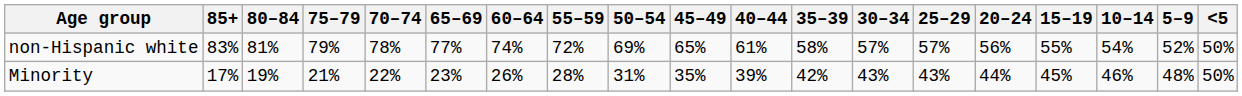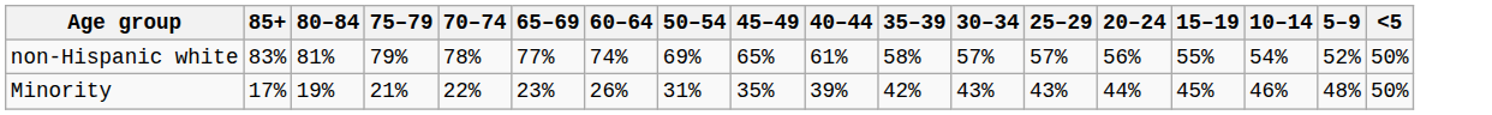- column: 55–59 | 72% | 28%
